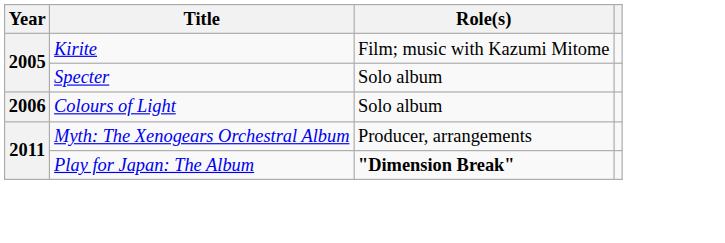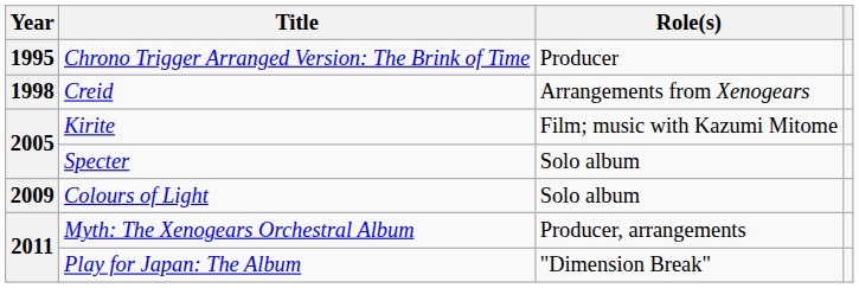+ row: 1995 | Chrono Trigger Arranged Version: The Brink of Time | Producer
+ row: 1998 | Creid | Arrangements from Xenogears
Colours of Light | Year: 2006 -> 2009
Play for Japan: The Album | Role(s): bold -> normal
